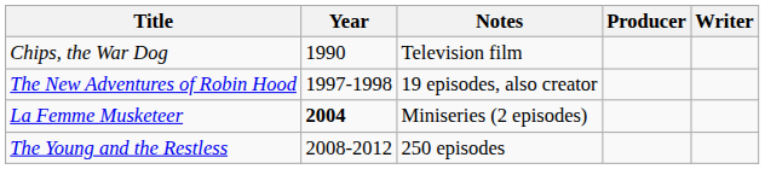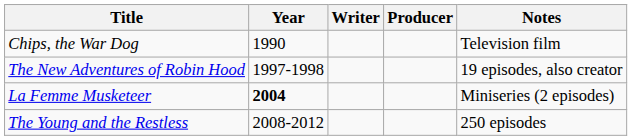columns swapped: Writer <-> Notes
